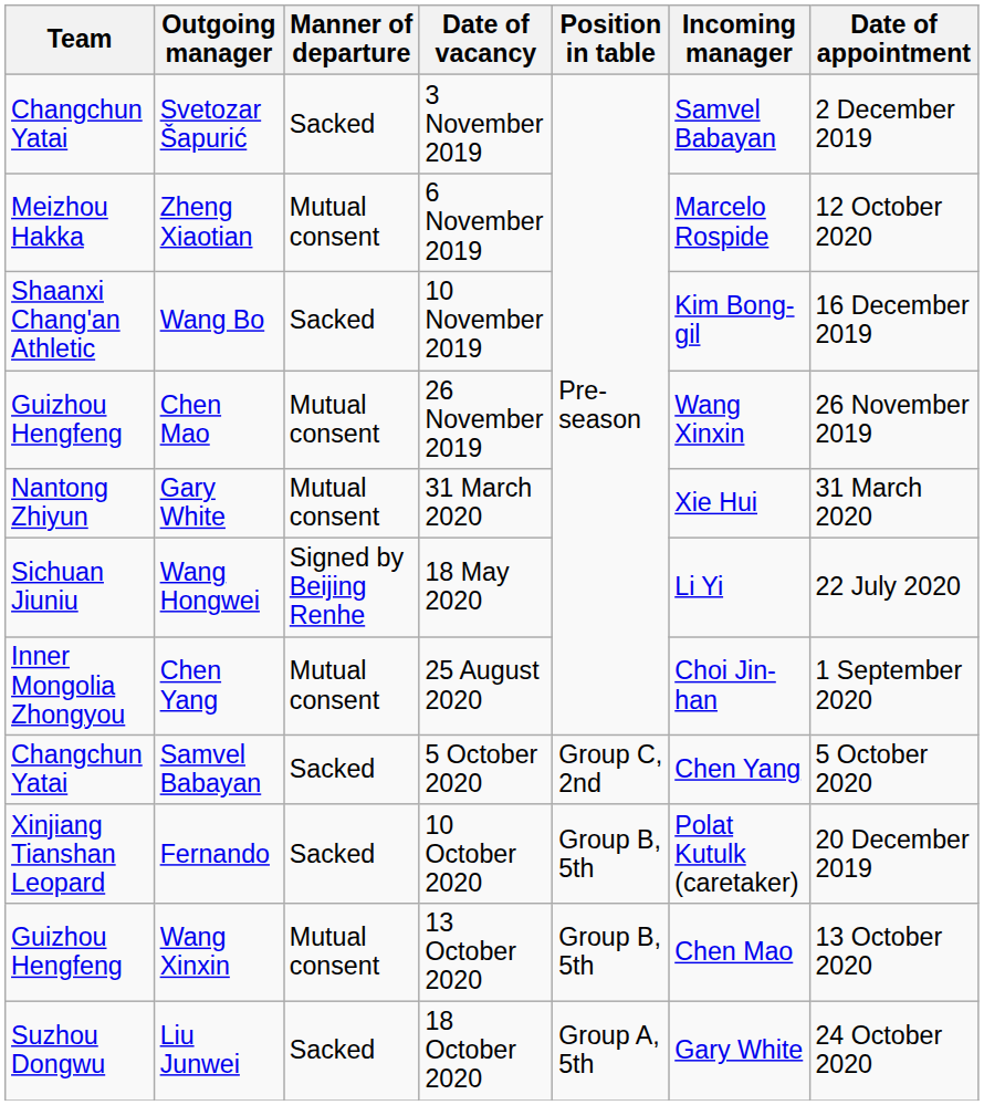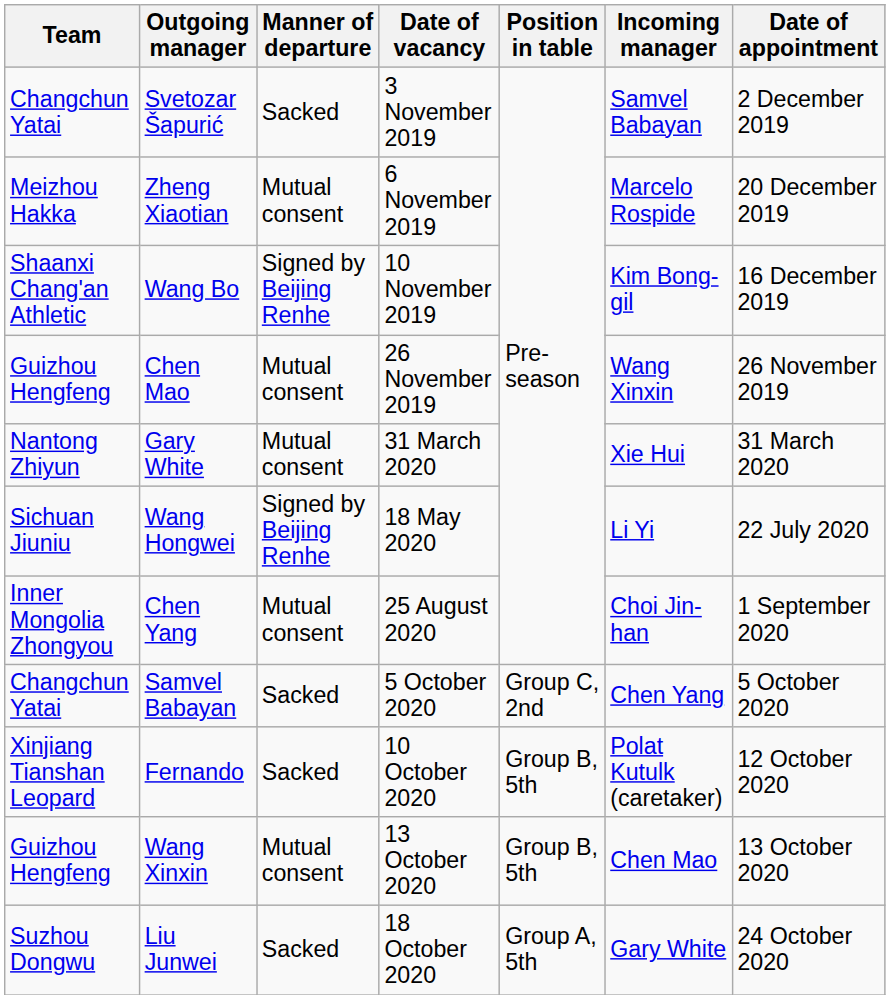Zheng Xiaotian | Date of appointment: 12 October 2020 -> 20 December 2019
Wang Bo | Manner of departure: Sacked -> Signed by Beijing Renhe
Fernando | Date of appointment: 20 December 2019 -> 12 October 2020
